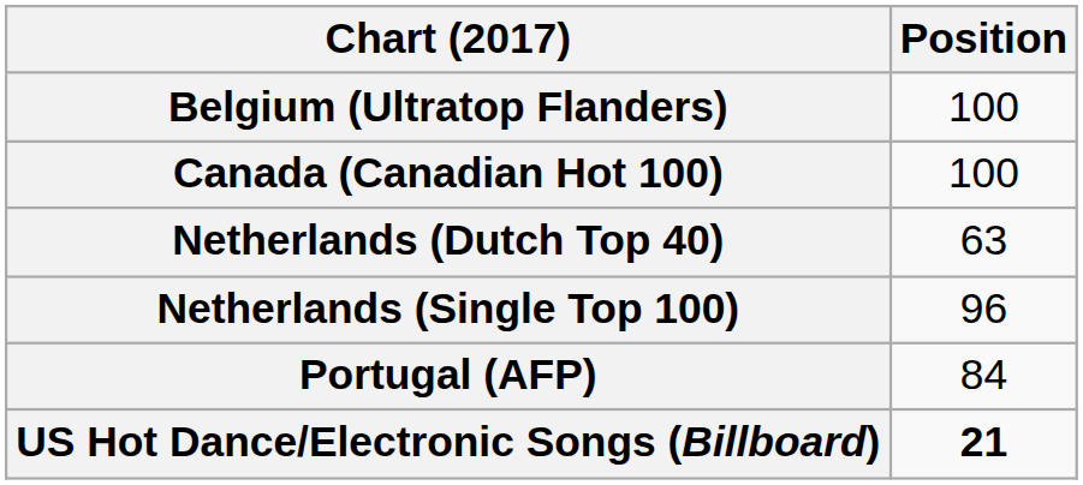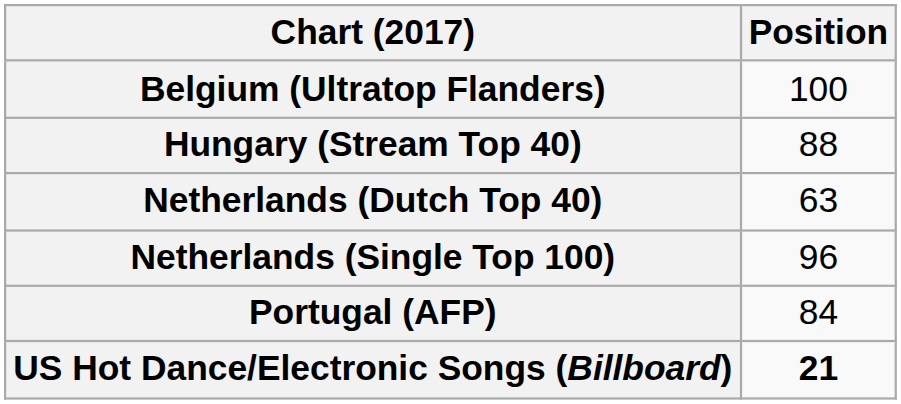- row: Canada (Canadian Hot 100) | 100
+ row: Hungary (Stream Top 40) | 88
